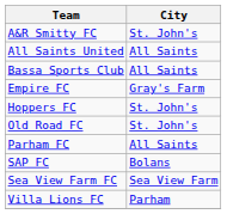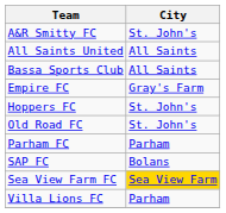Parham FC | City: All Saints -> Parham
Sea View Farm FC | City: no background -> gold background
